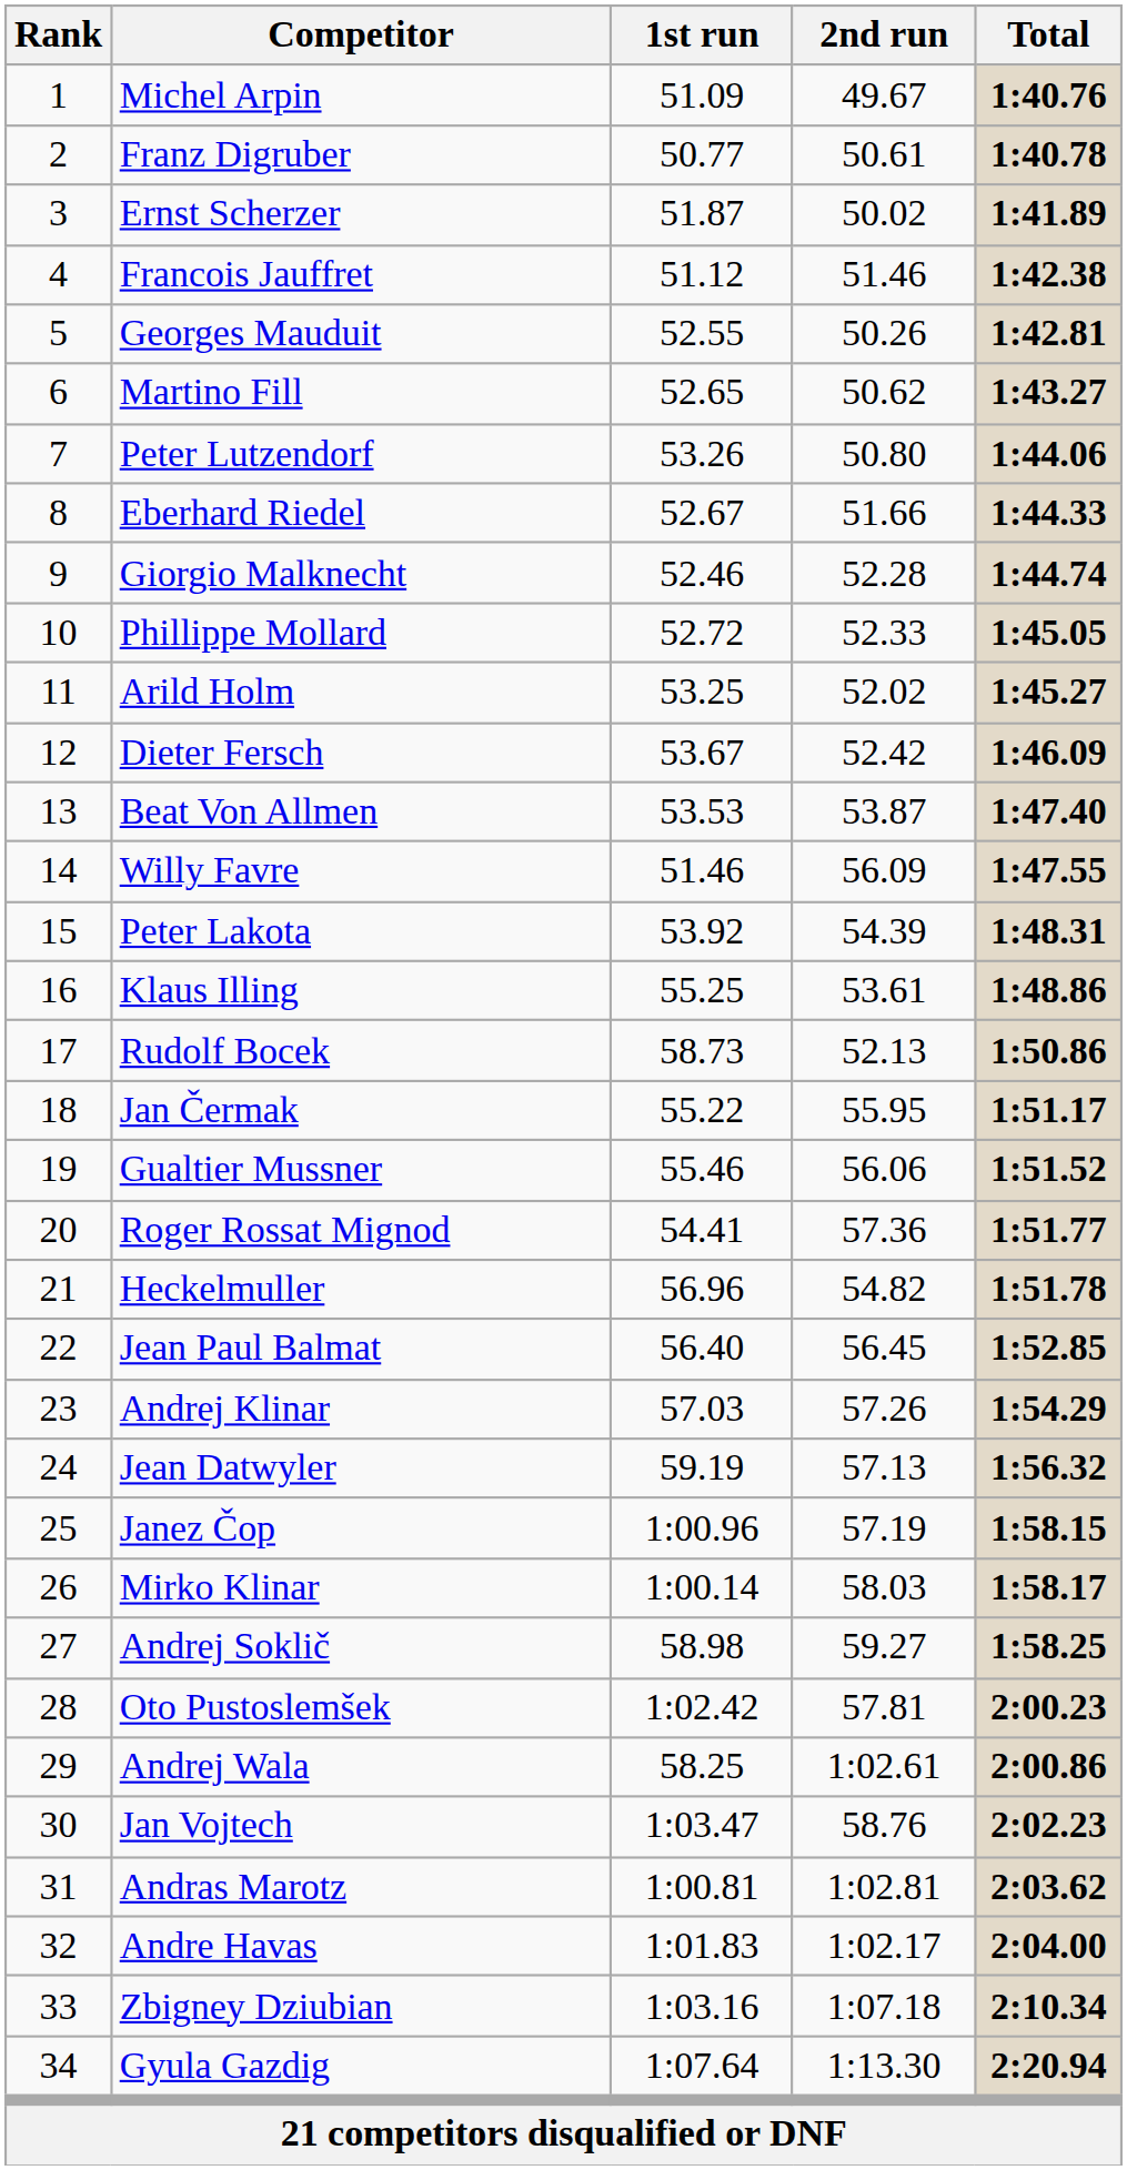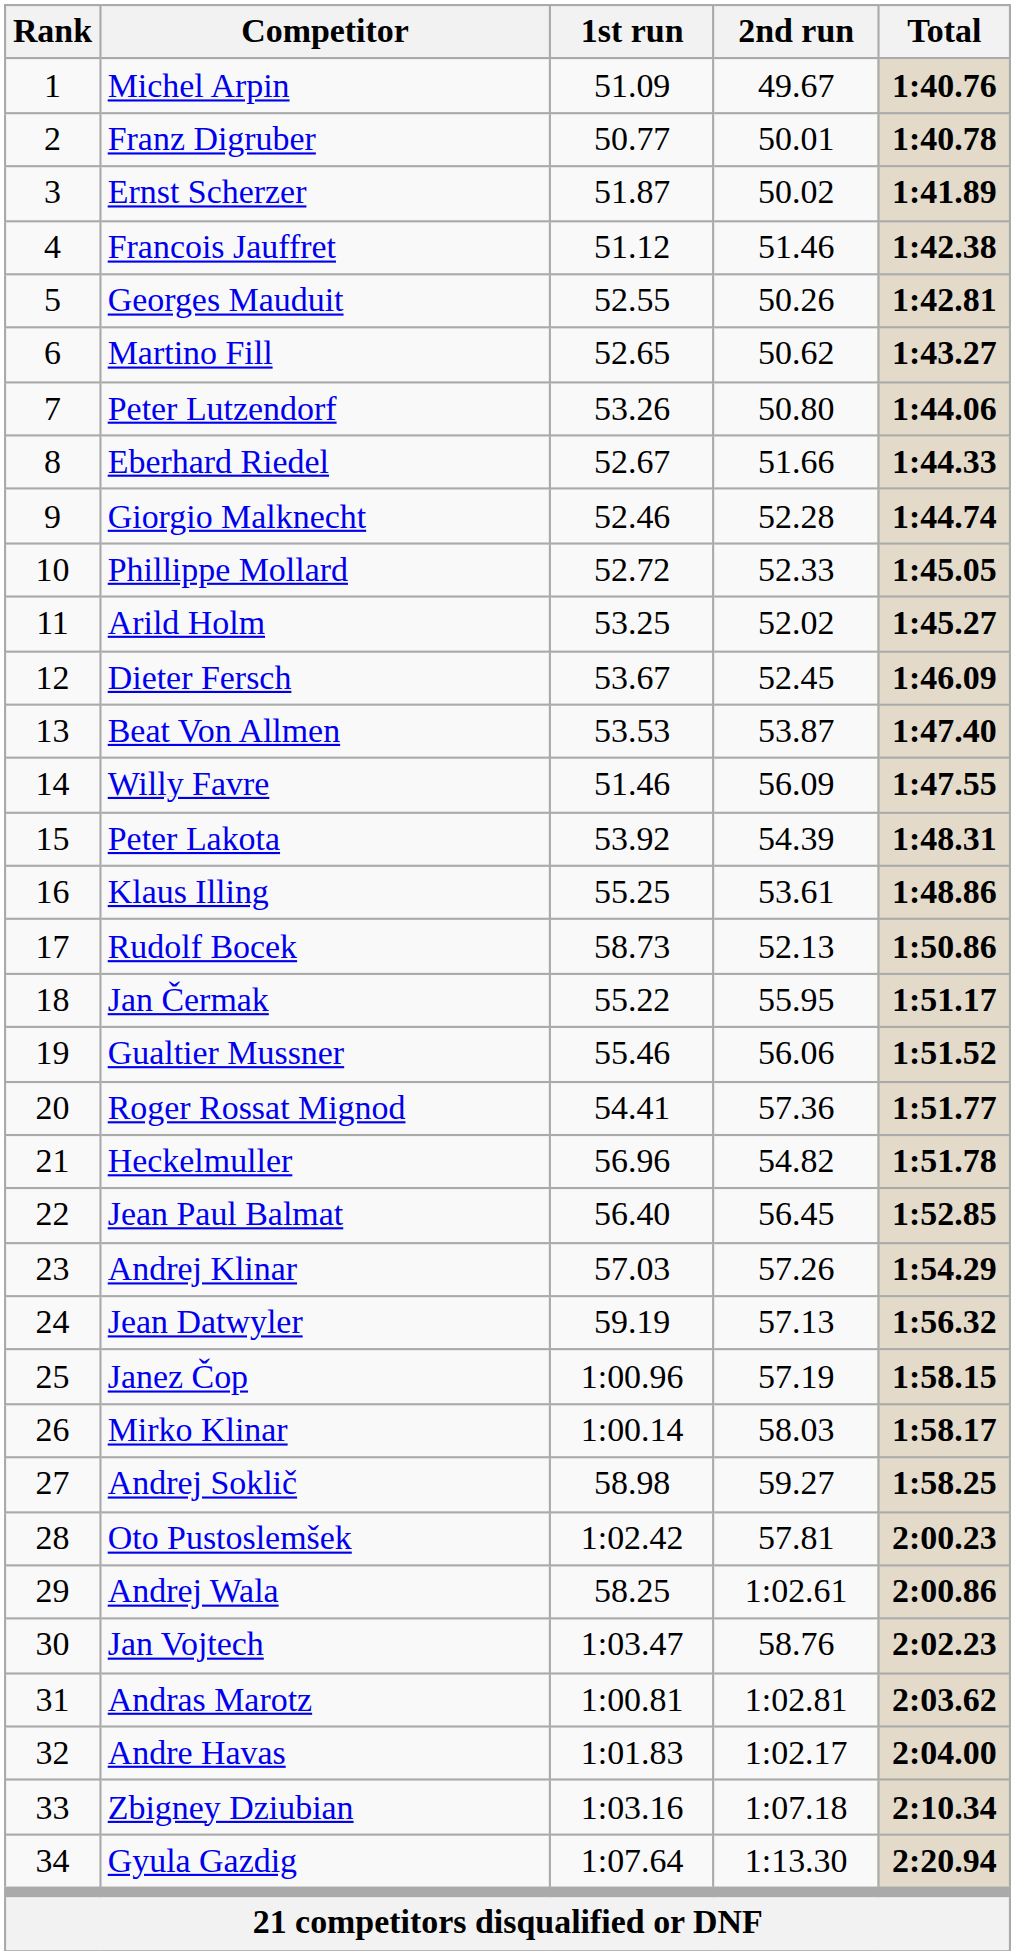Franz Digruber | 2nd run: 50.61 -> 50.01
Dieter Fersch | 2nd run: 52.42 -> 52.45
